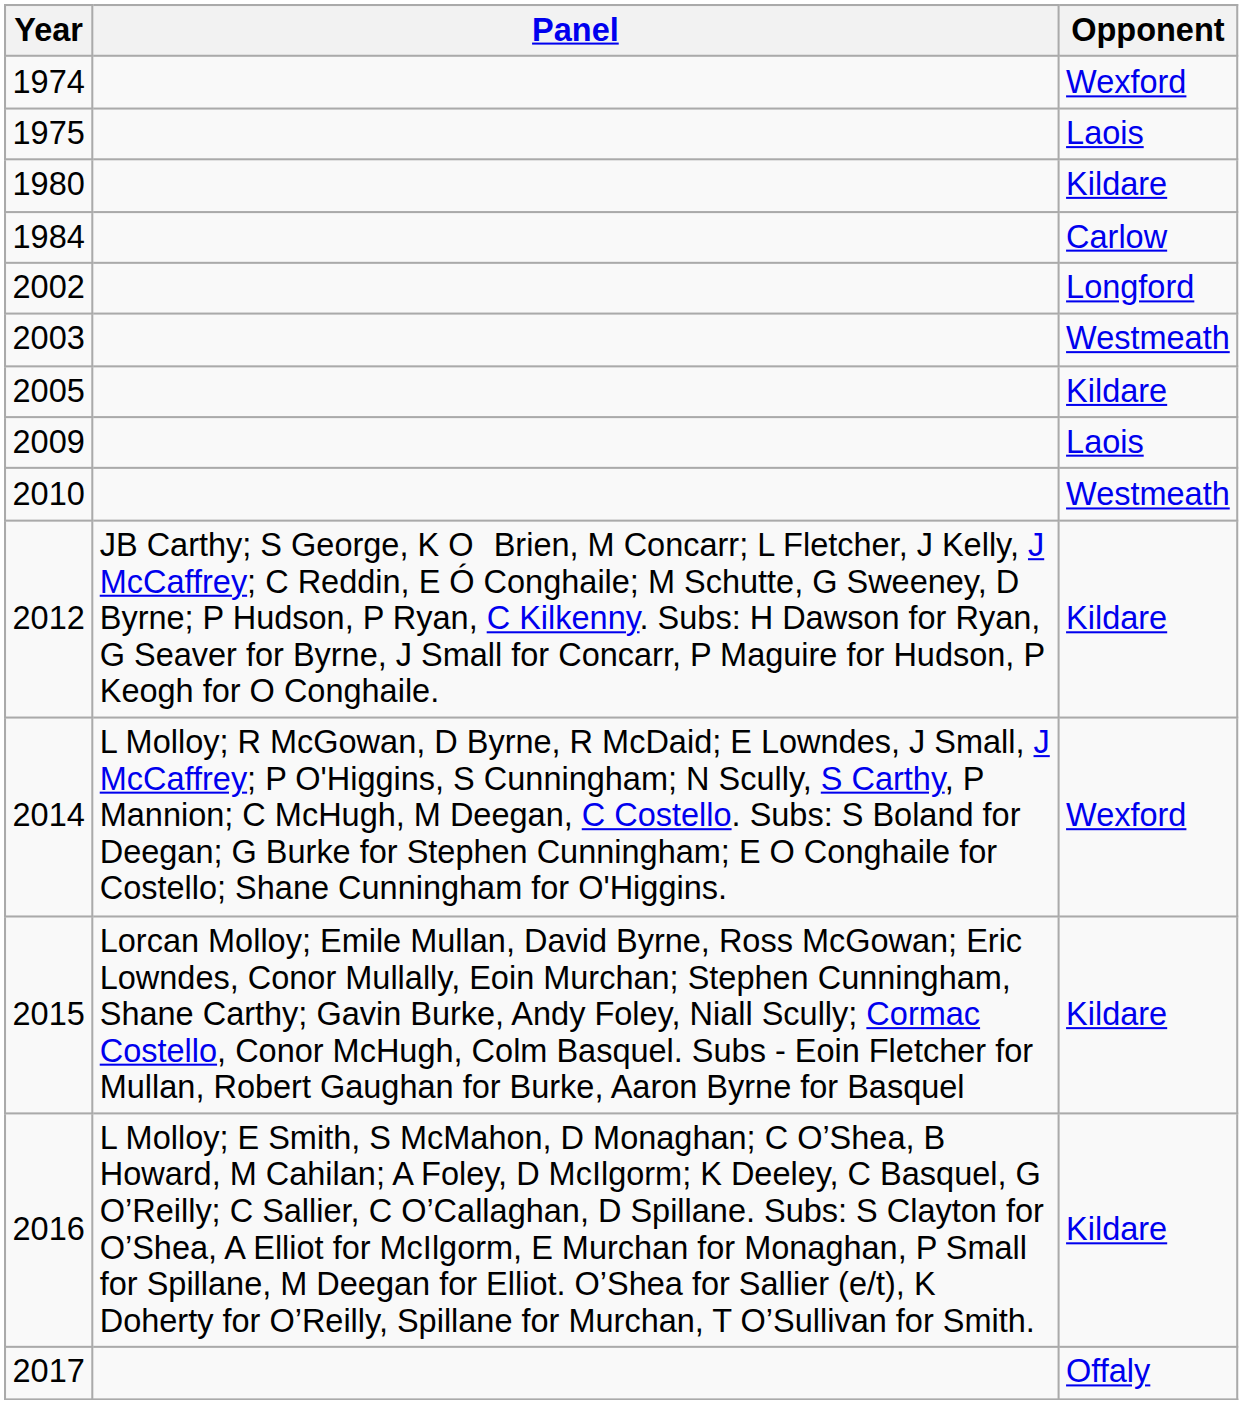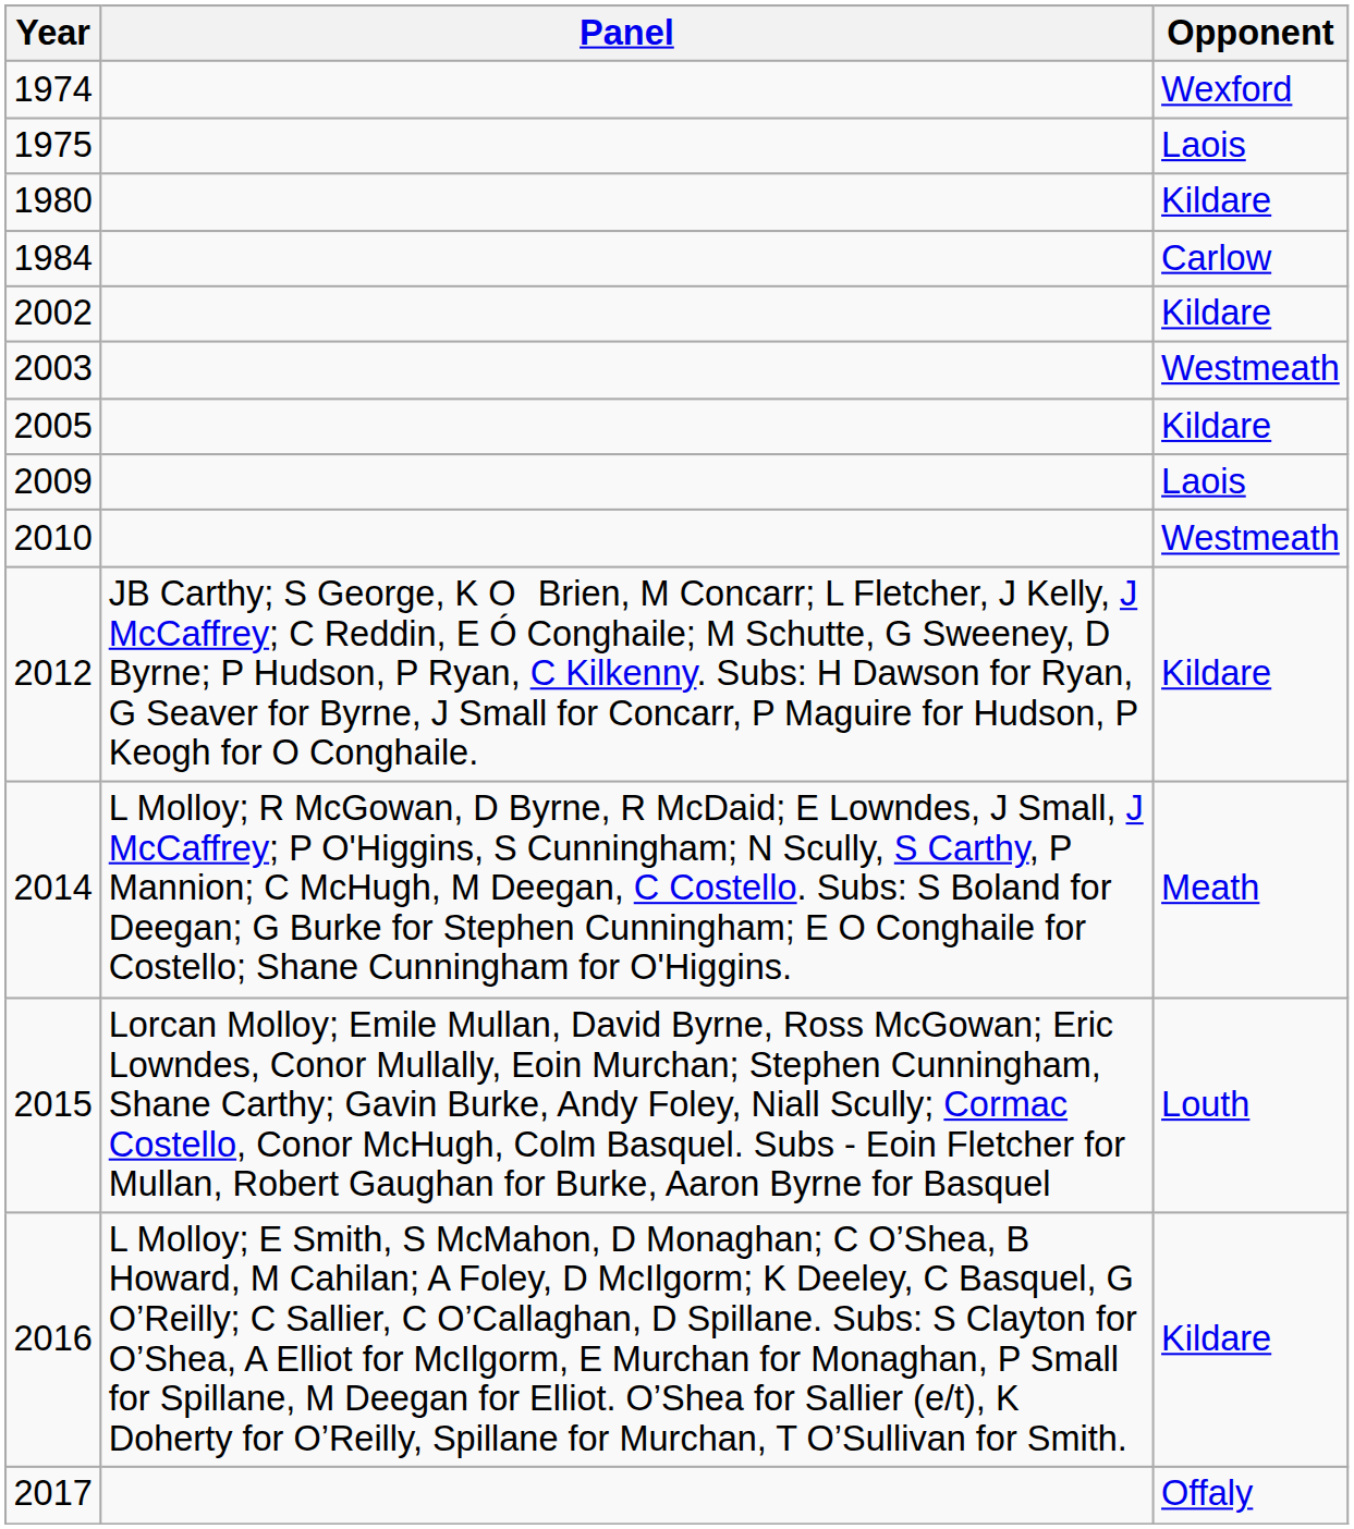2002 | Opponent: Longford -> Kildare
2014 | Opponent: Wexford -> Meath
2015 | Opponent: Kildare -> Louth
